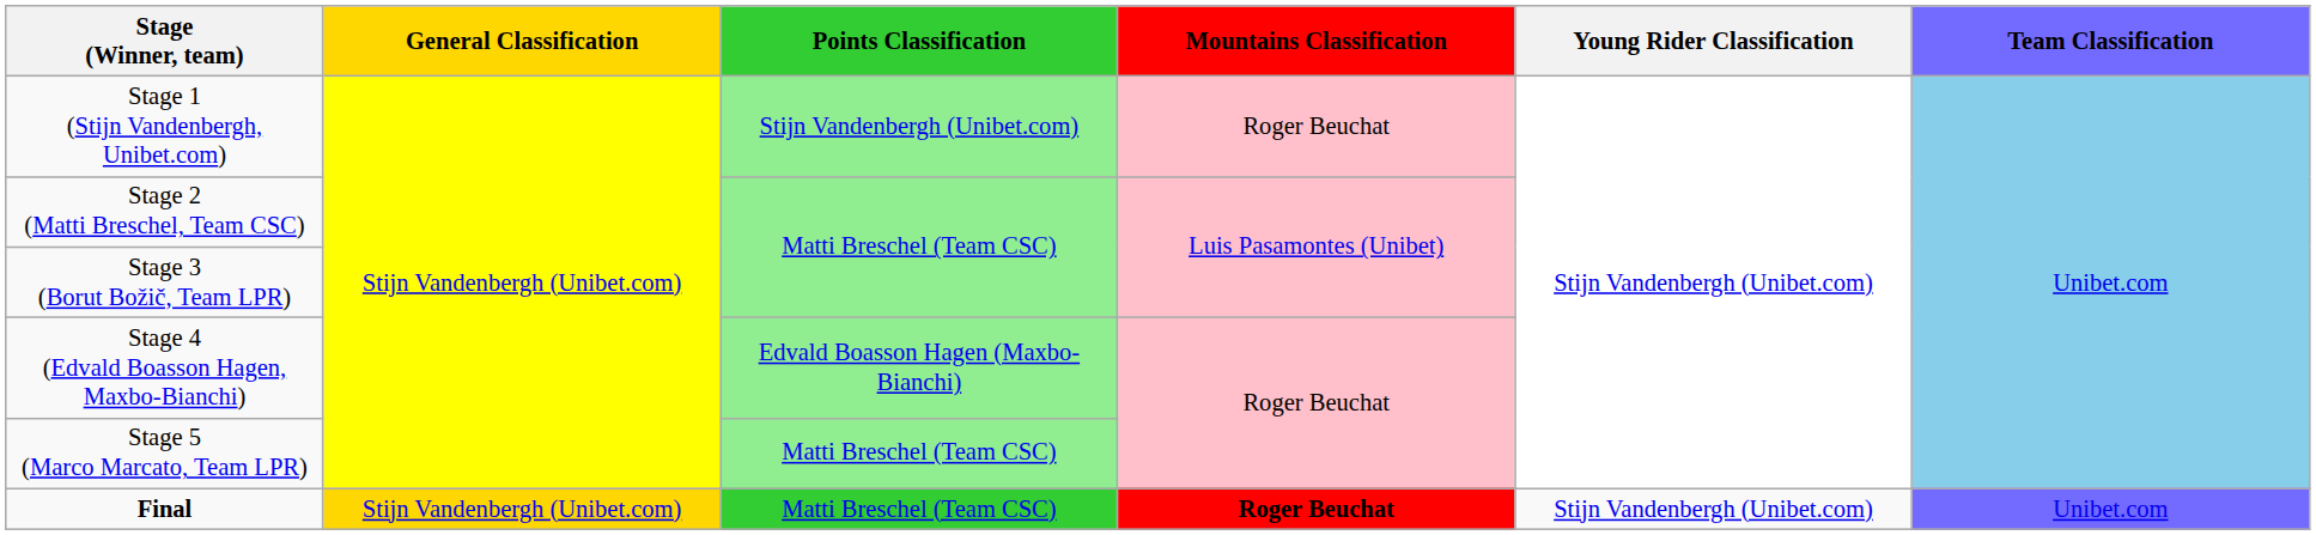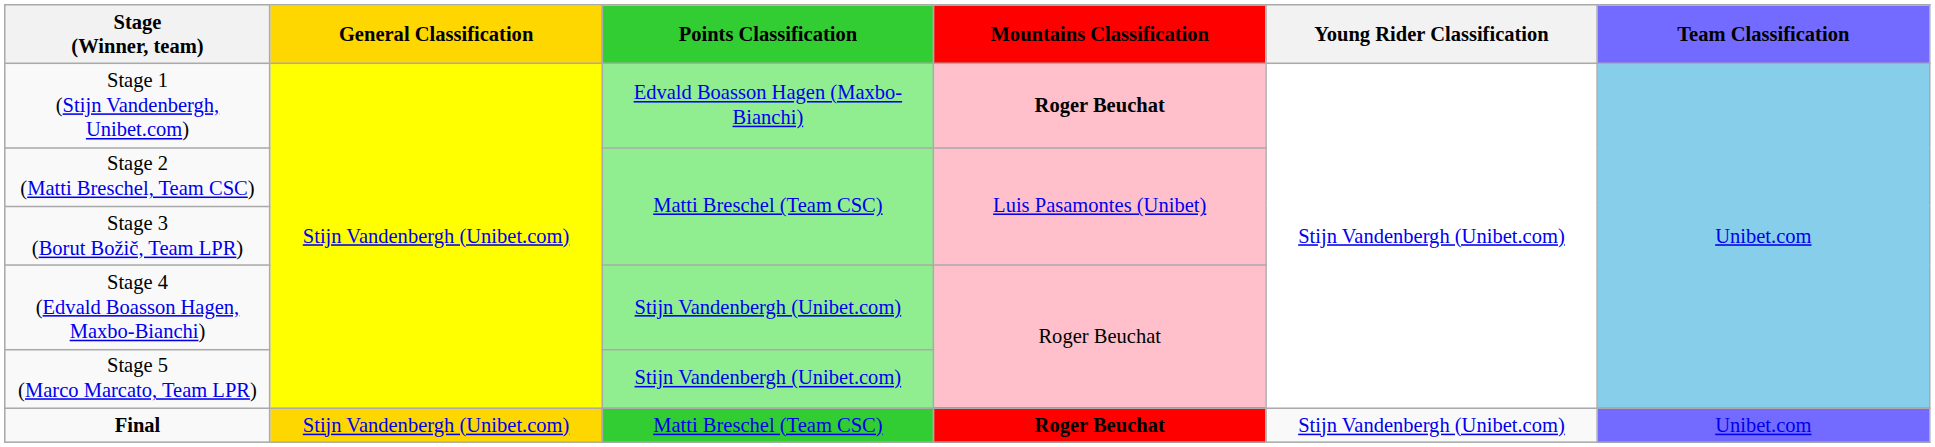Stage 1 (Stijn Vandenbergh, Unibet.com) | Points Classification: Stijn Vandenbergh (Unibet.com) -> Edvald Boasson Hagen (Maxbo-Bianchi)
Stage 1 (Stijn Vandenbergh, Unibet.com) | Mountains Classification: normal -> bold
Stage 4 (Edvald Boasson Hagen, Maxbo-Bianchi) | Points Classification: Edvald Boasson Hagen (Maxbo-Bianchi) -> Stijn Vandenbergh (Unibet.com)
Stage 5 (Marco Marcato, Team LPR) | Points Classification: Matti Breschel (Team CSC) -> Stijn Vandenbergh (Unibet.com)
